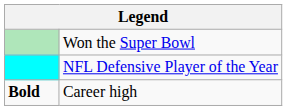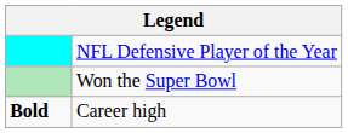rows swapped: NFL Defensive Player of the Year <-> Won the Super Bowl
